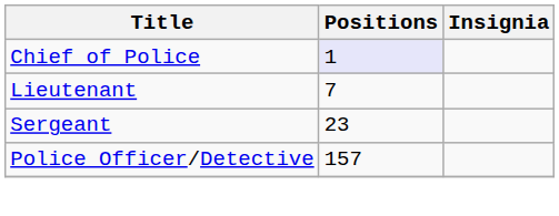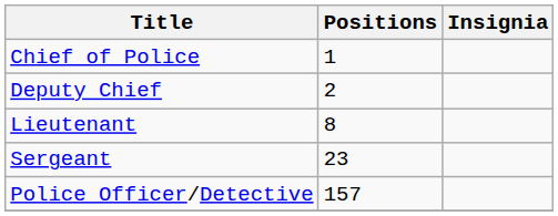Chief of Police | Positions: lavender background -> no background
+ row: Deputy Chief | 2
Lieutenant | Positions: 7 -> 8
